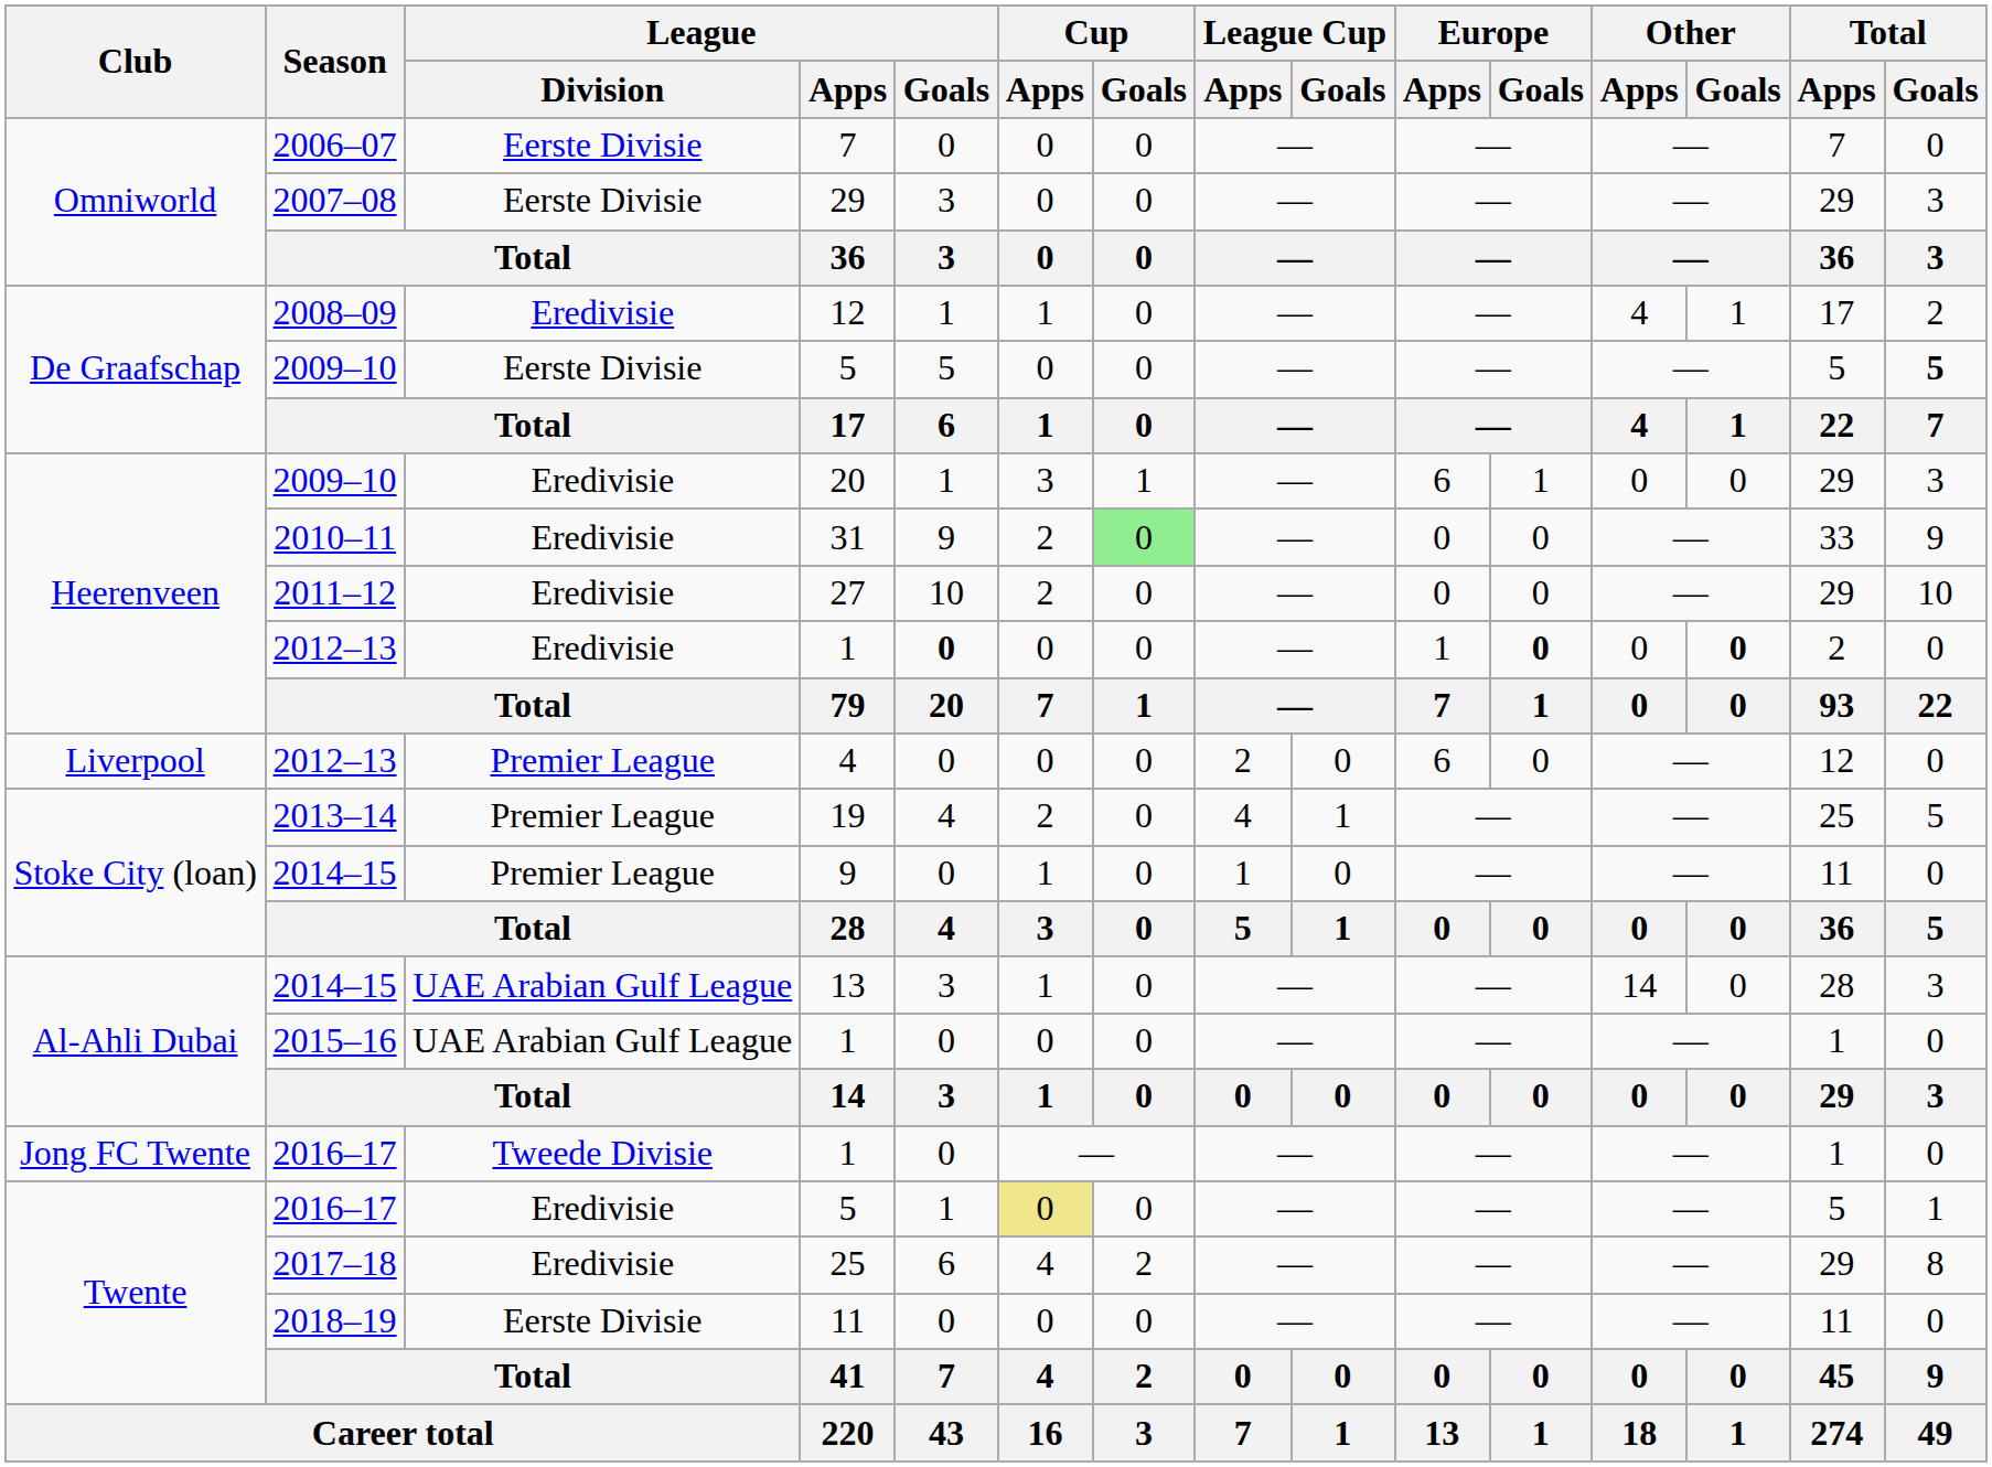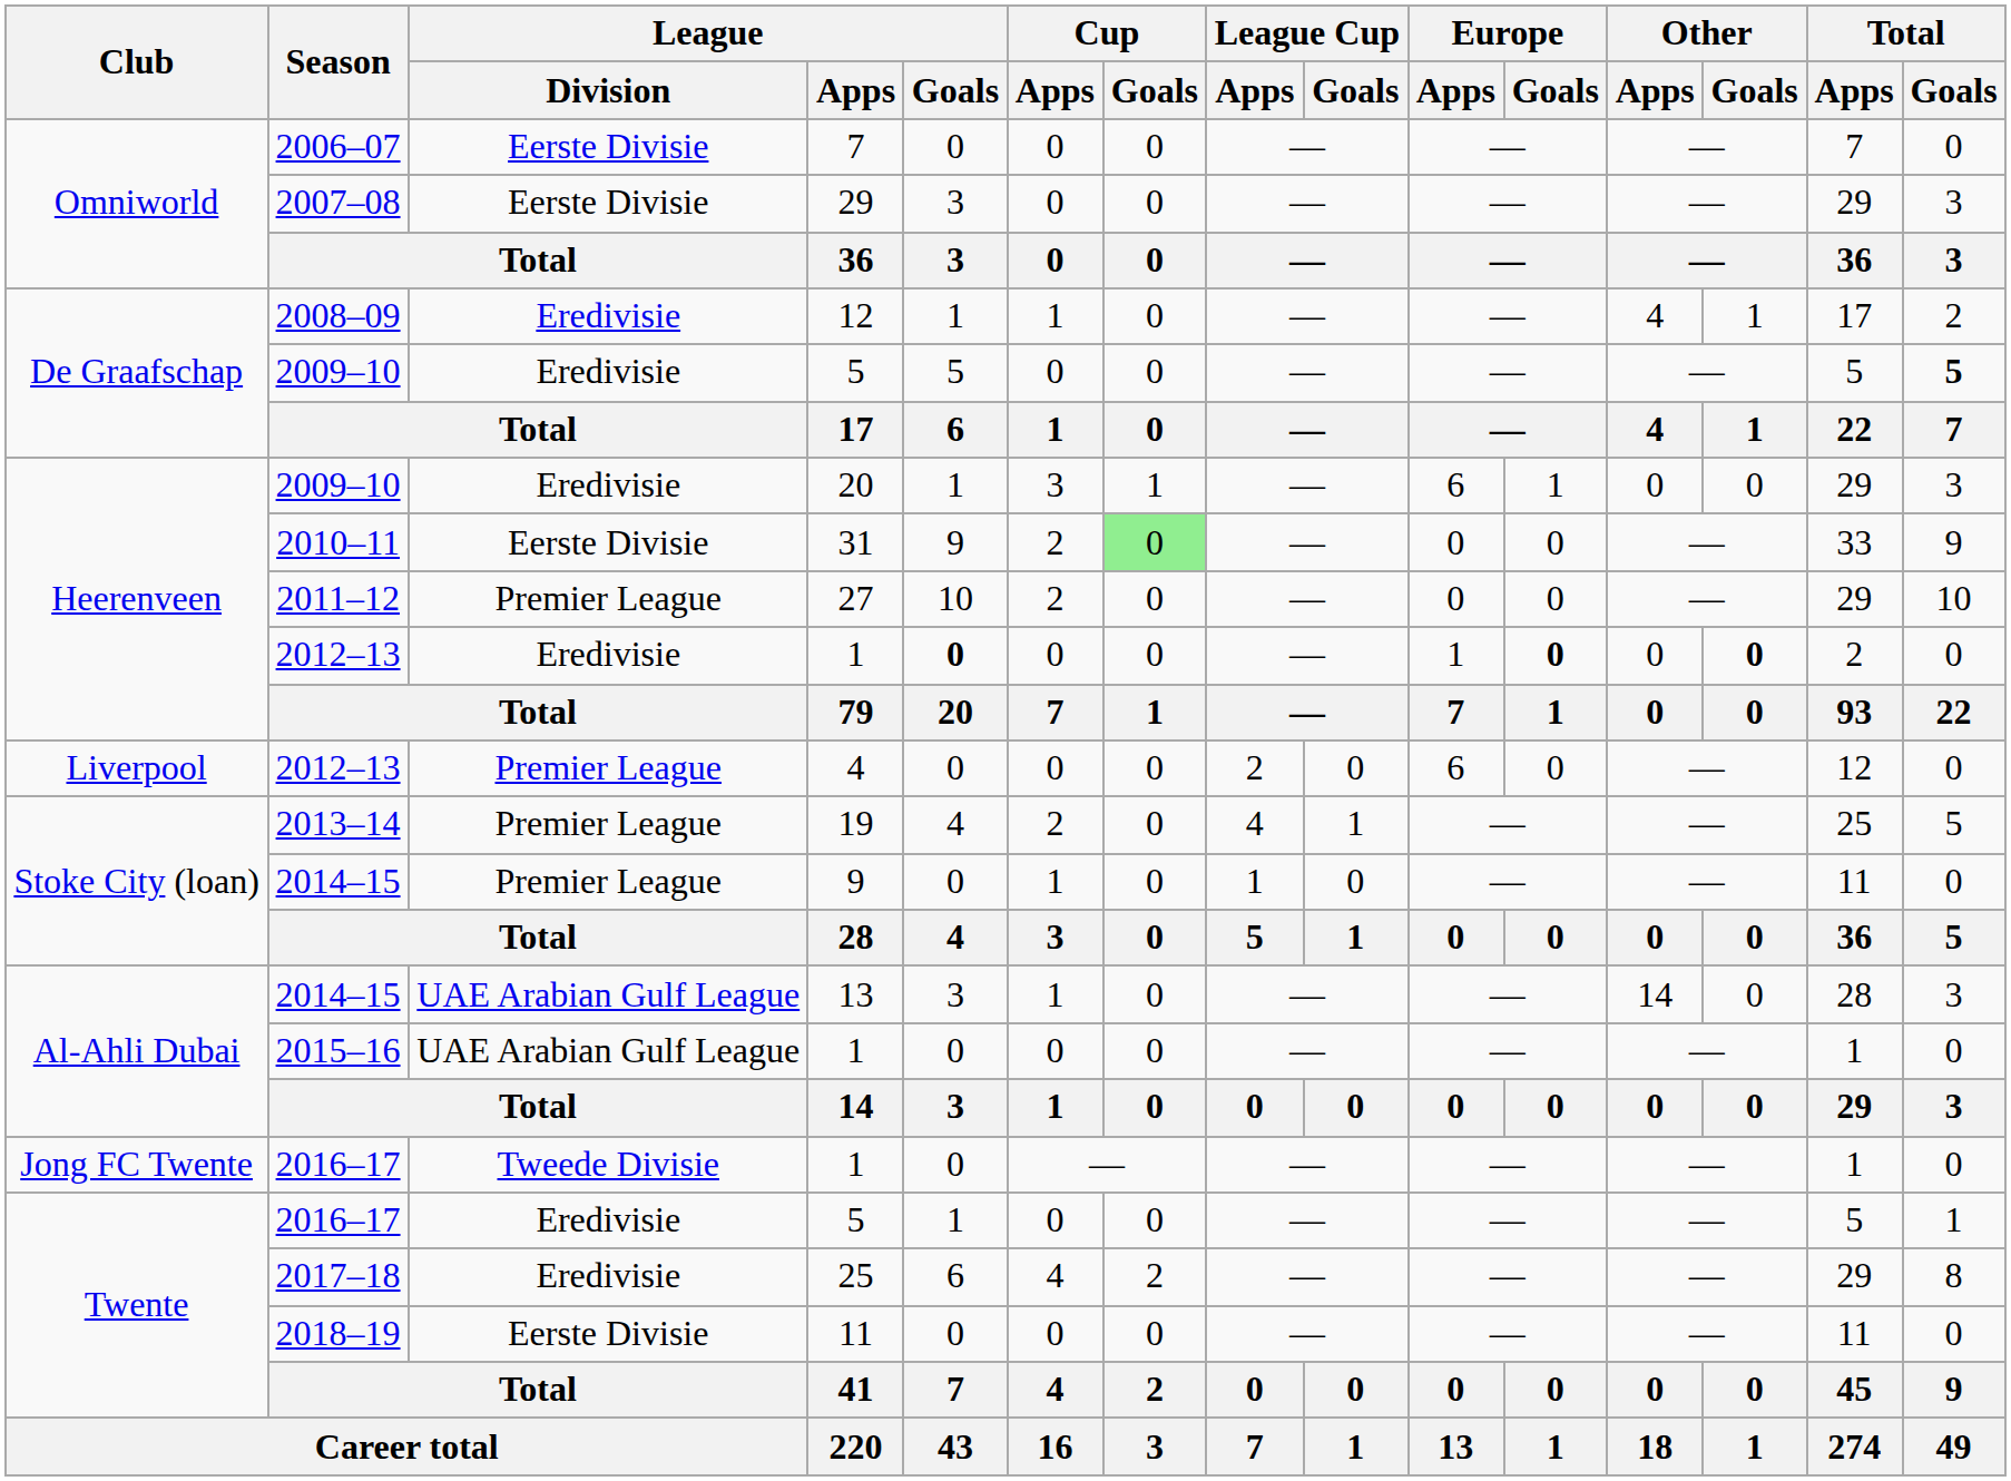2009–10 / 5 | League / Division: Eerste Divisie -> Eredivisie
31 | League / Division: Eredivisie -> Eerste Divisie
27 | League / Division: Eredivisie -> Premier League
2016–17 / 5 | Cup / Apps: khaki background -> no background
